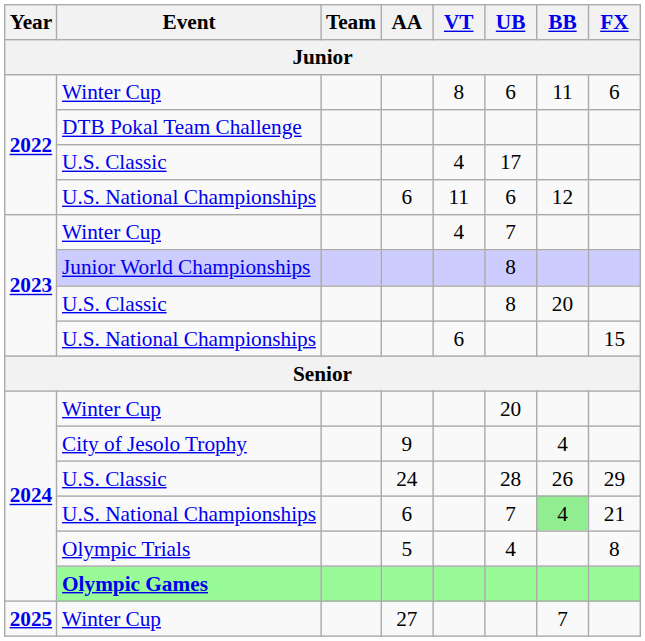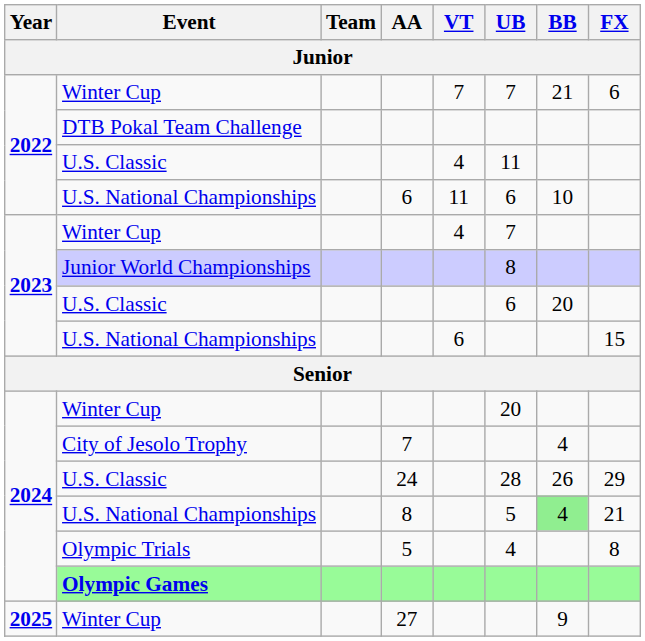2022 / Winter Cup | VT: 8 -> 7
2022 / Winter Cup | UB: 6 -> 7
2022 / Winter Cup | BB: 11 -> 21
2022 / U.S. Classic | UB: 17 -> 11
2022 / U.S. National Championships | BB: 12 -> 10
2023 / U.S. Classic | UB: 8 -> 6
City of Jesolo Trophy | AA: 9 -> 7
2024 / U.S. National Championships | AA: 6 -> 8
2024 / U.S. National Championships | UB: 7 -> 5
2025 / Winter Cup | BB: 7 -> 9
